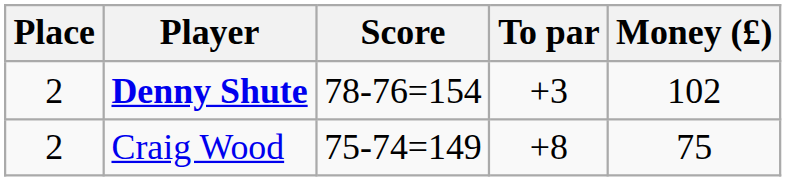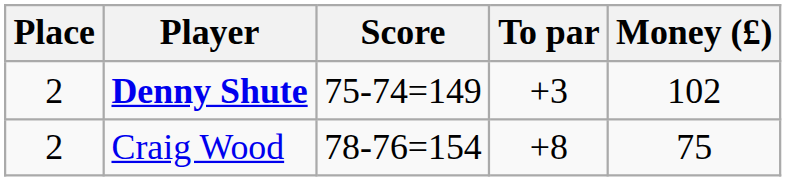Denny Shute | Score: 78-76=154 -> 75-74=149
Craig Wood | Score: 75-74=149 -> 78-76=154
